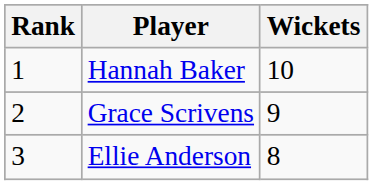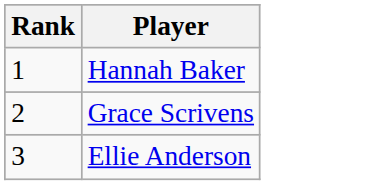- column: Wickets | 10 | 9 | 8
